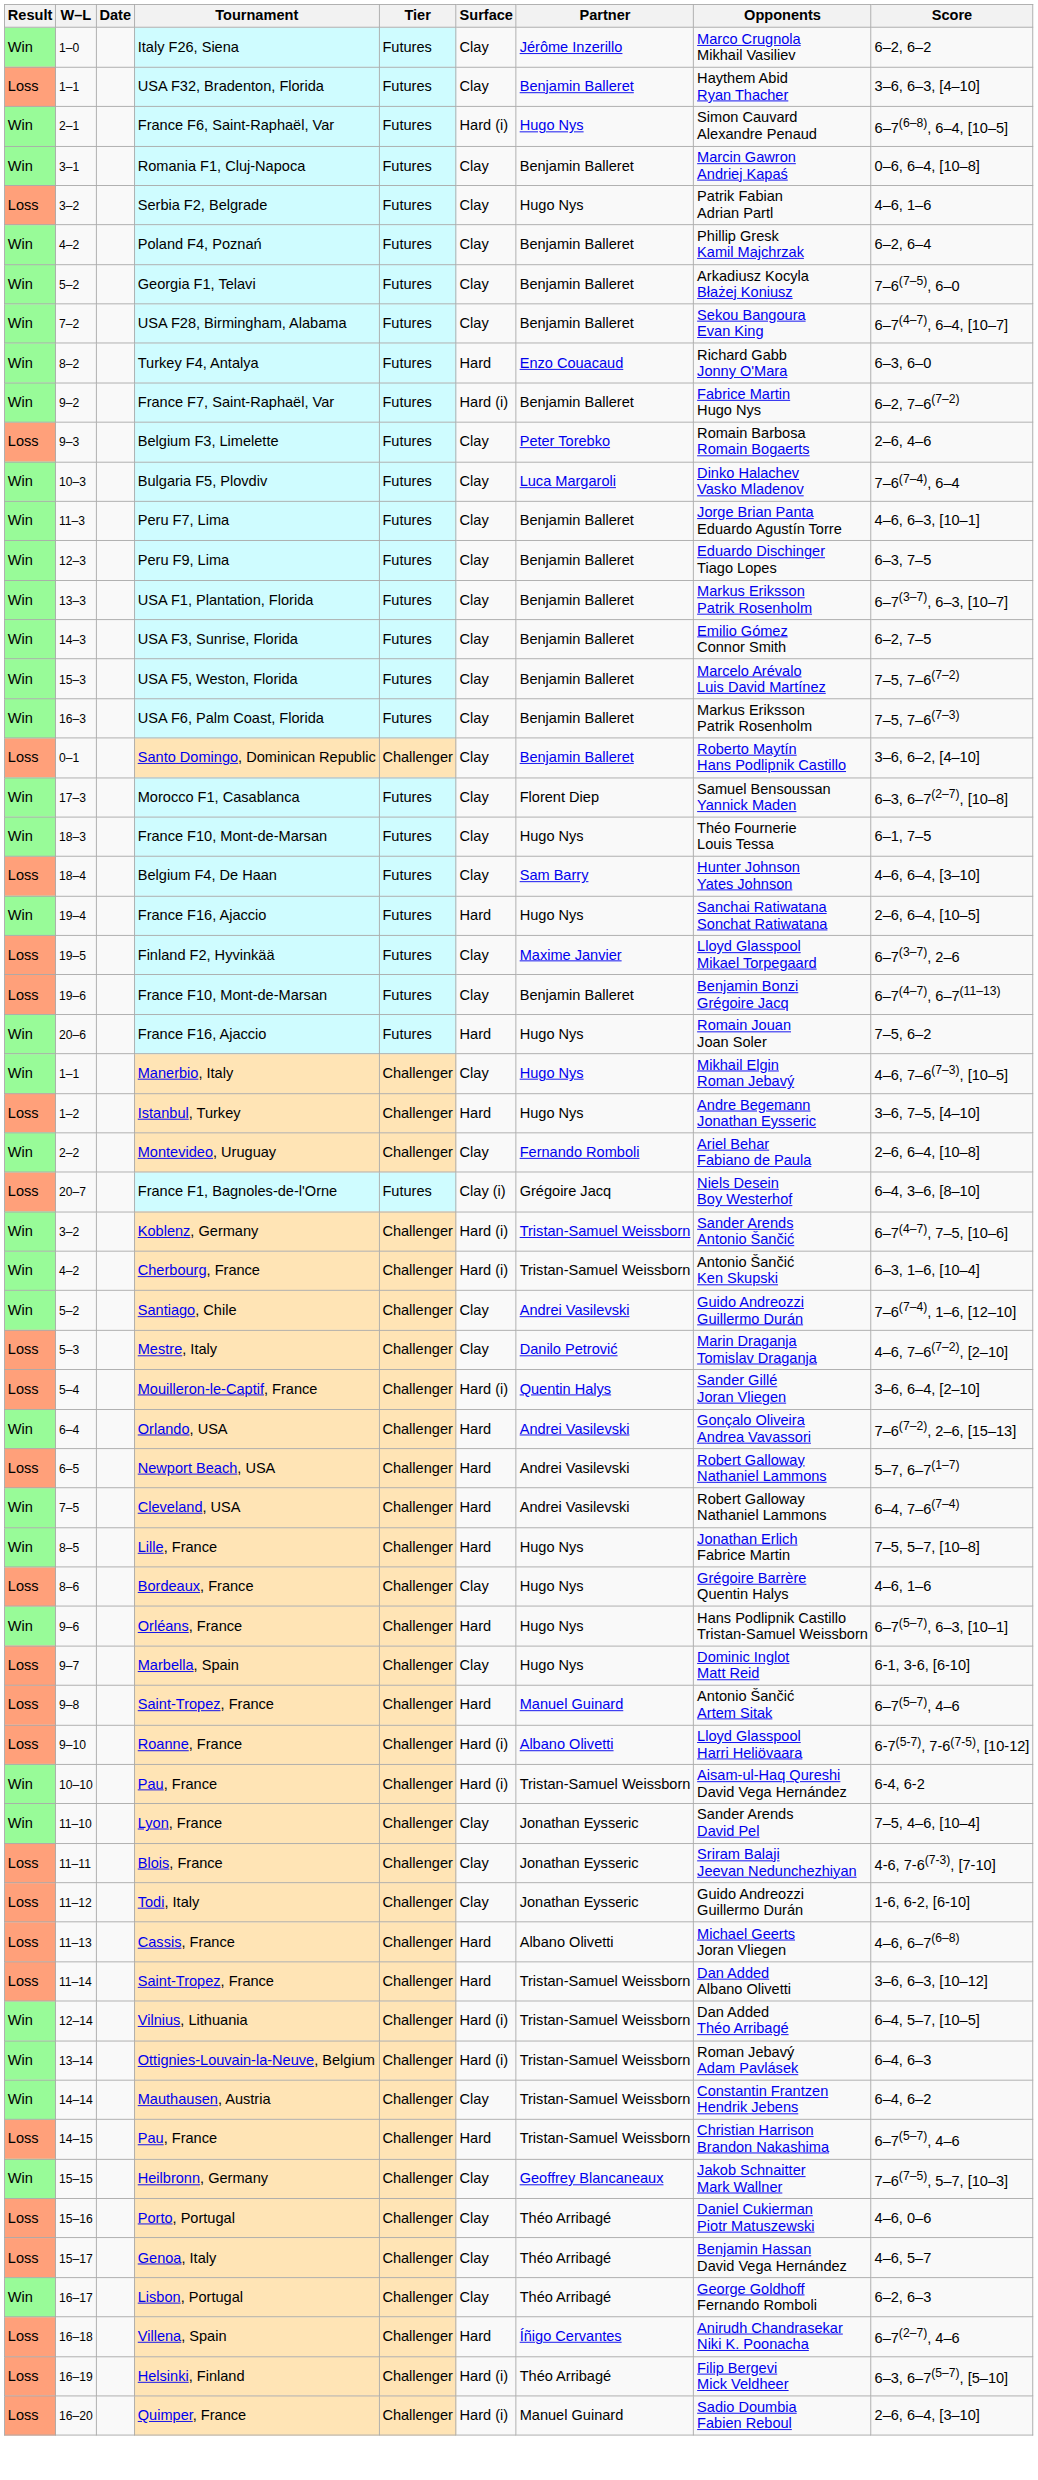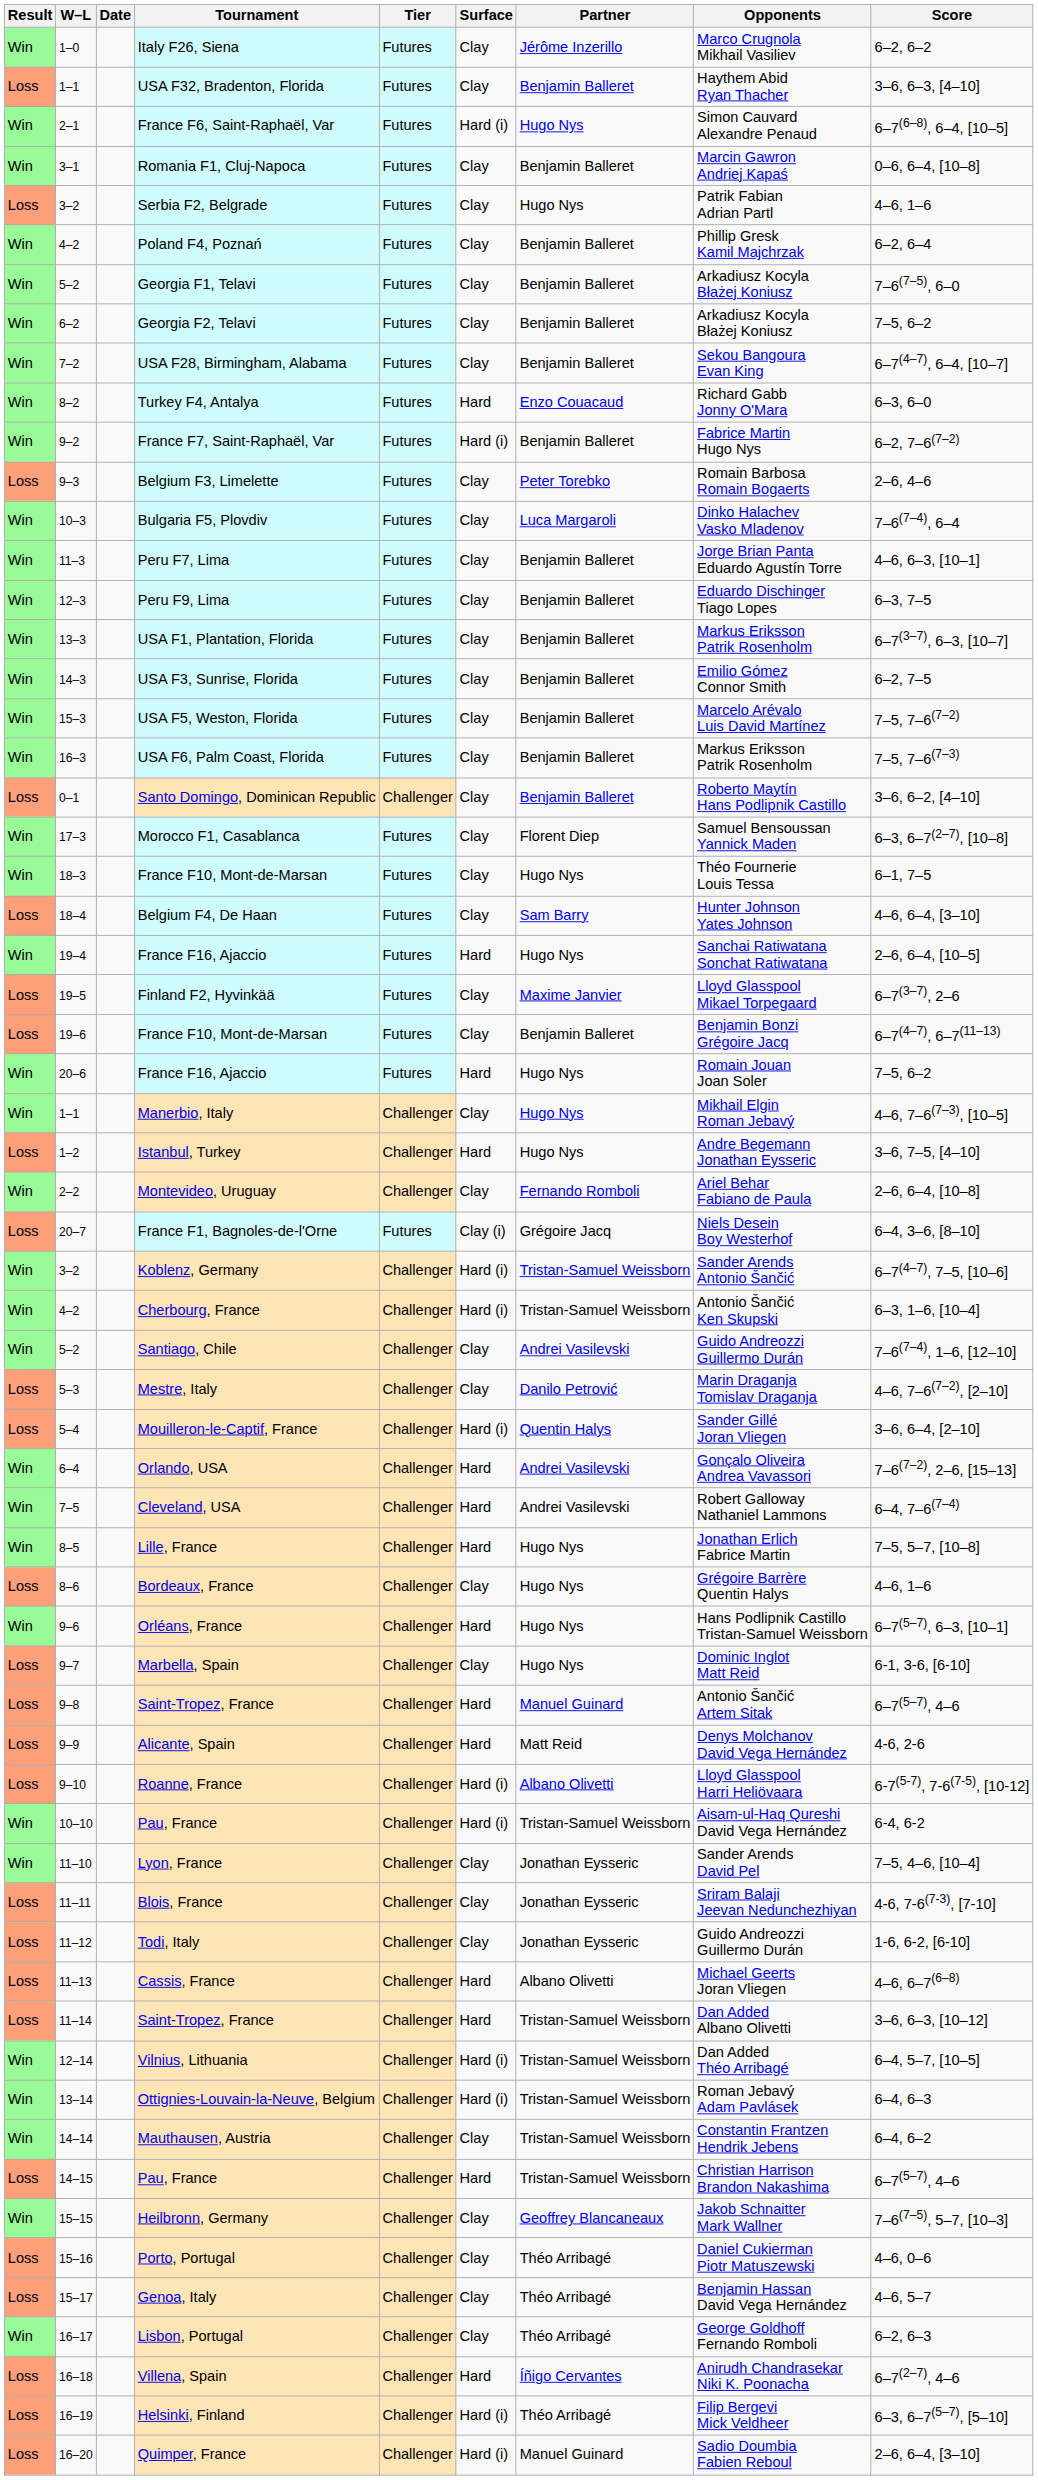+ row: Win | 6–2 | Georgia F2, Telavi | Futures | Clay | Benjamin Balleret | Arkadiusz Kocyla Błażej Koniusz | 7–5, 6–2
- row: Loss | 6–5 | Newport Beach, USA | Challenger | Hard | Andrei Vasilevski | Robert Galloway Nathaniel Lammons | 5–7, 6–7(1–7)
+ row: Loss | 9–9 | Alicante, Spain | Challenger | Hard | Matt Reid | Denys Molchanov David Vega Hernández | 4-6, 2-6
